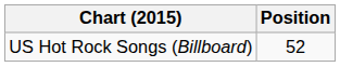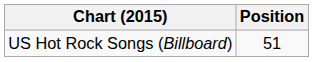US Hot Rock Songs (Billboard) | Position: 52 -> 51
